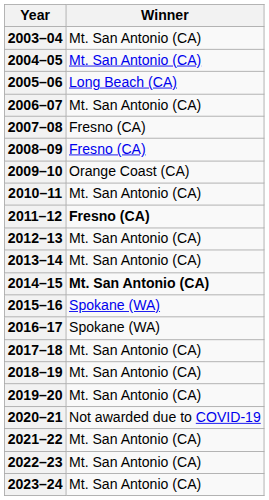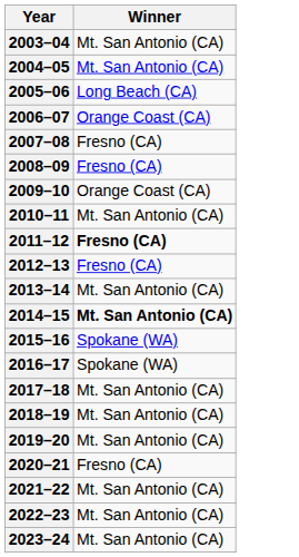2006–07 | Winner: Mt. San Antonio (CA) -> Orange Coast (CA)
2012–13 | Winner: Mt. San Antonio (CA) -> Fresno (CA)
2020–21 | Winner: Not awarded due to COVID-19 -> Fresno (CA)
